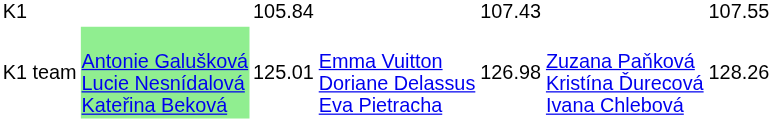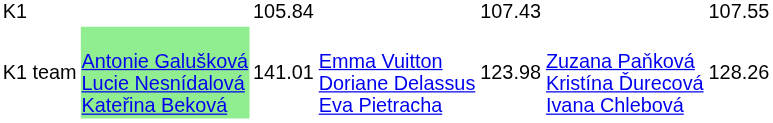K1 team | column 3: 125.01 -> 141.01
K1 team | column 5: 126.98 -> 123.98
